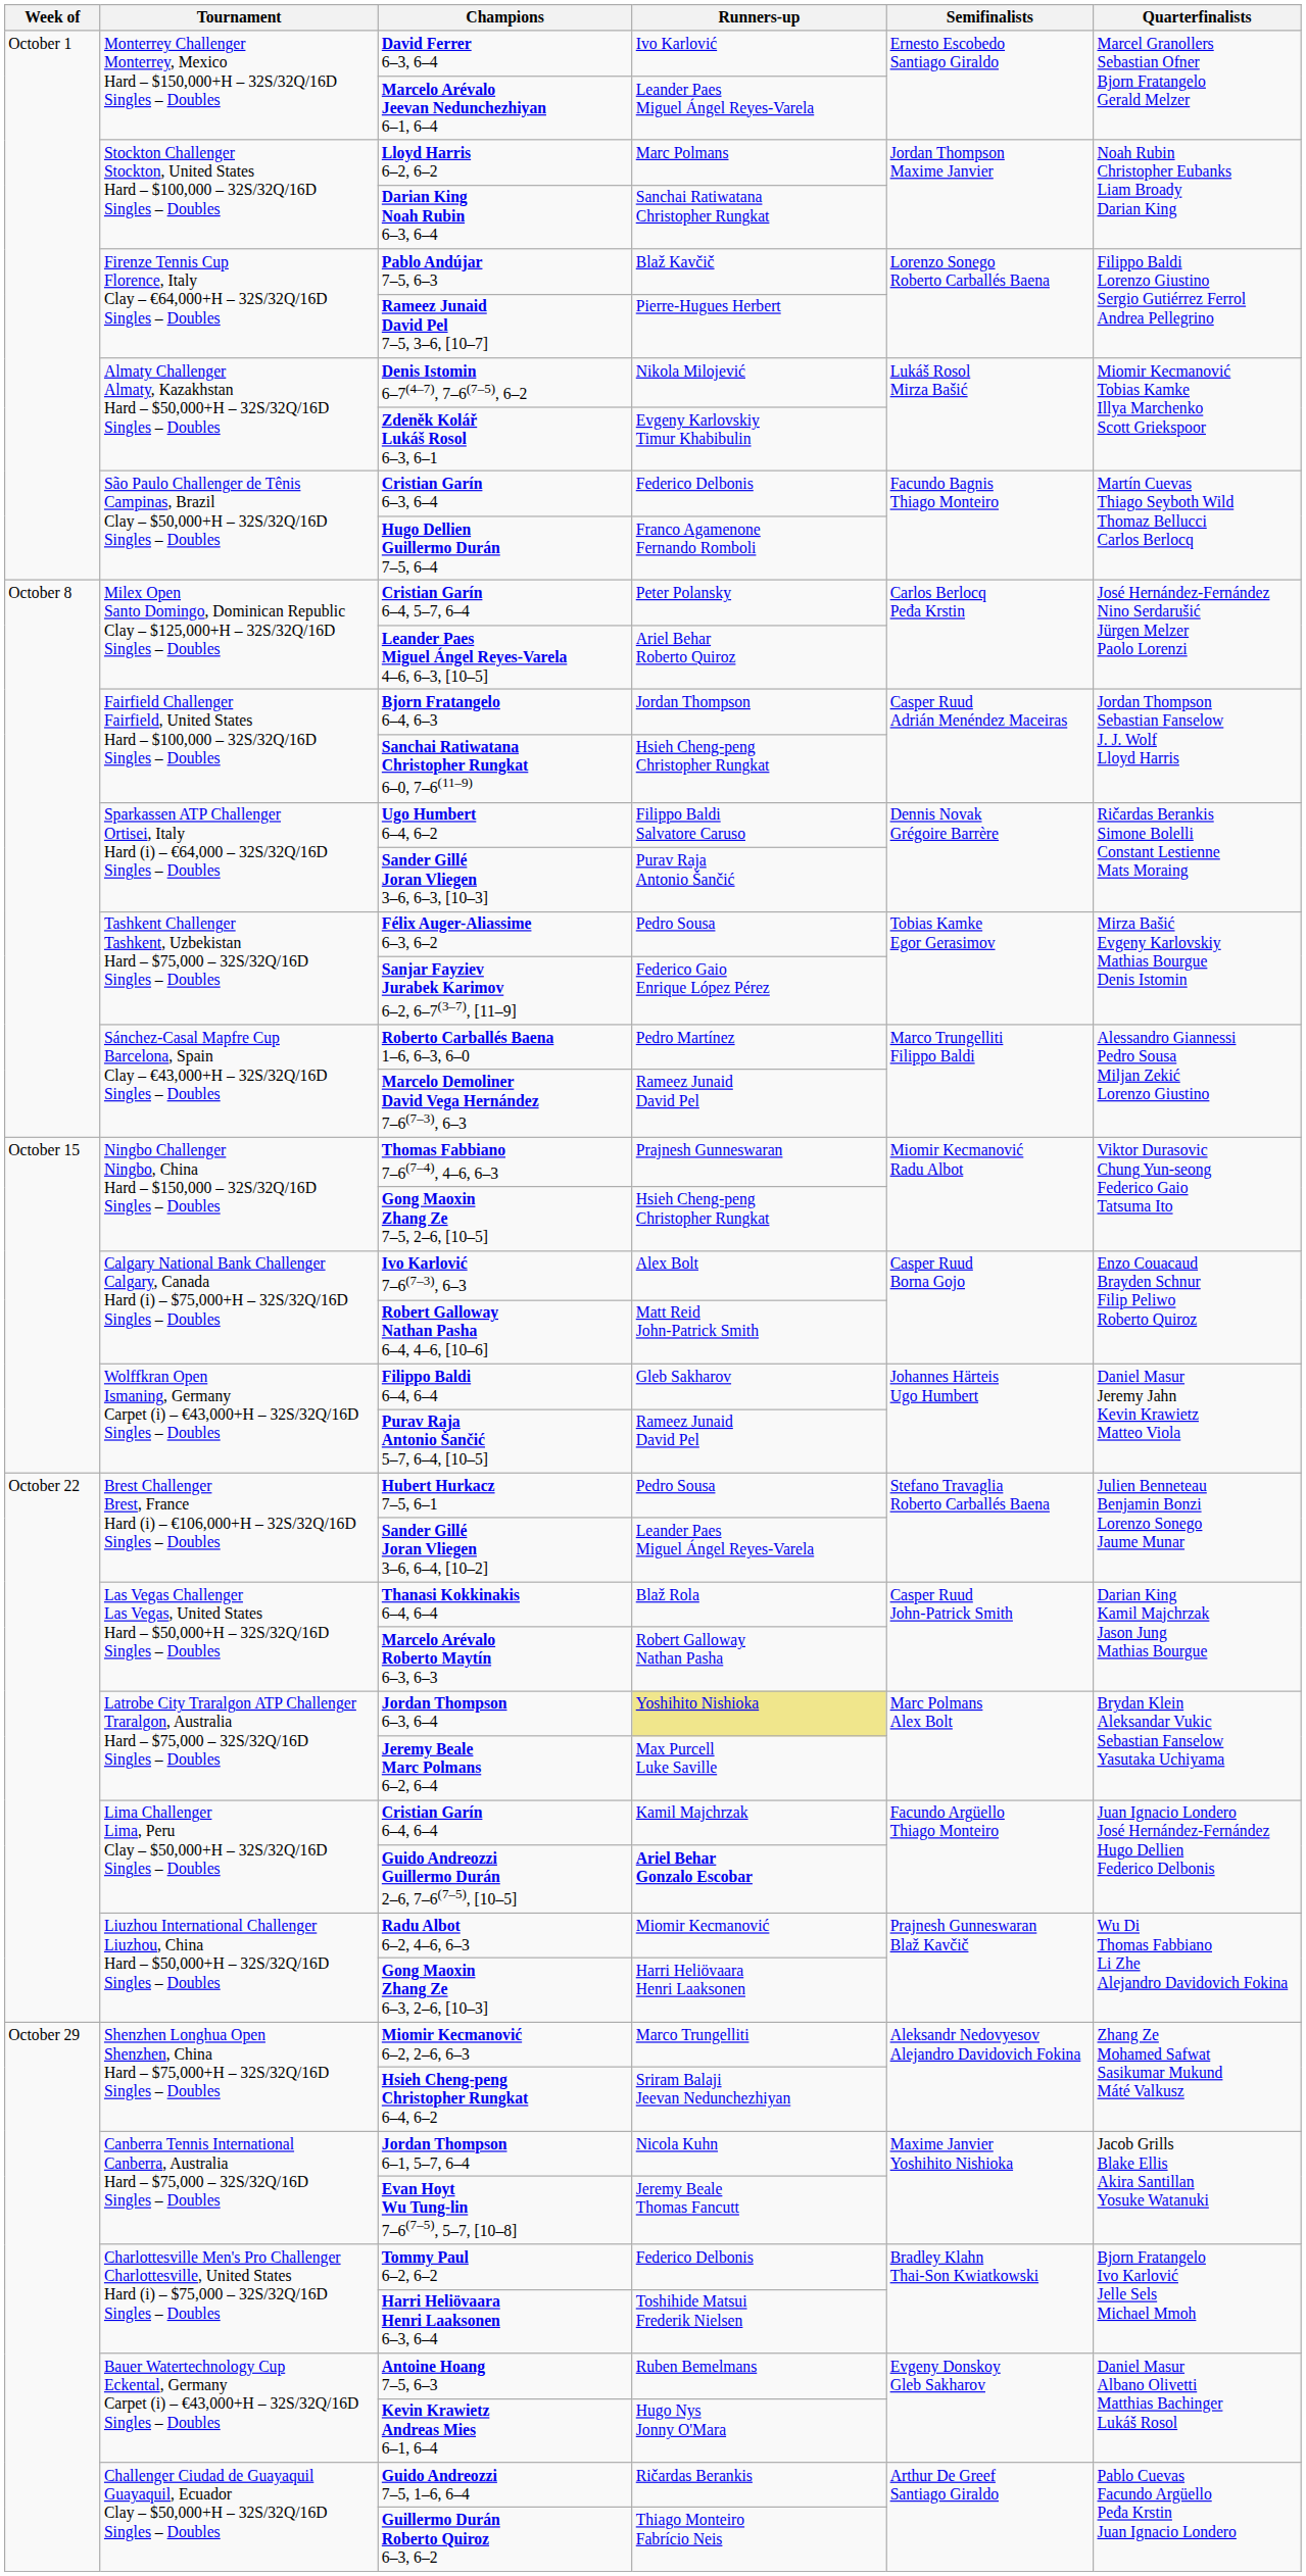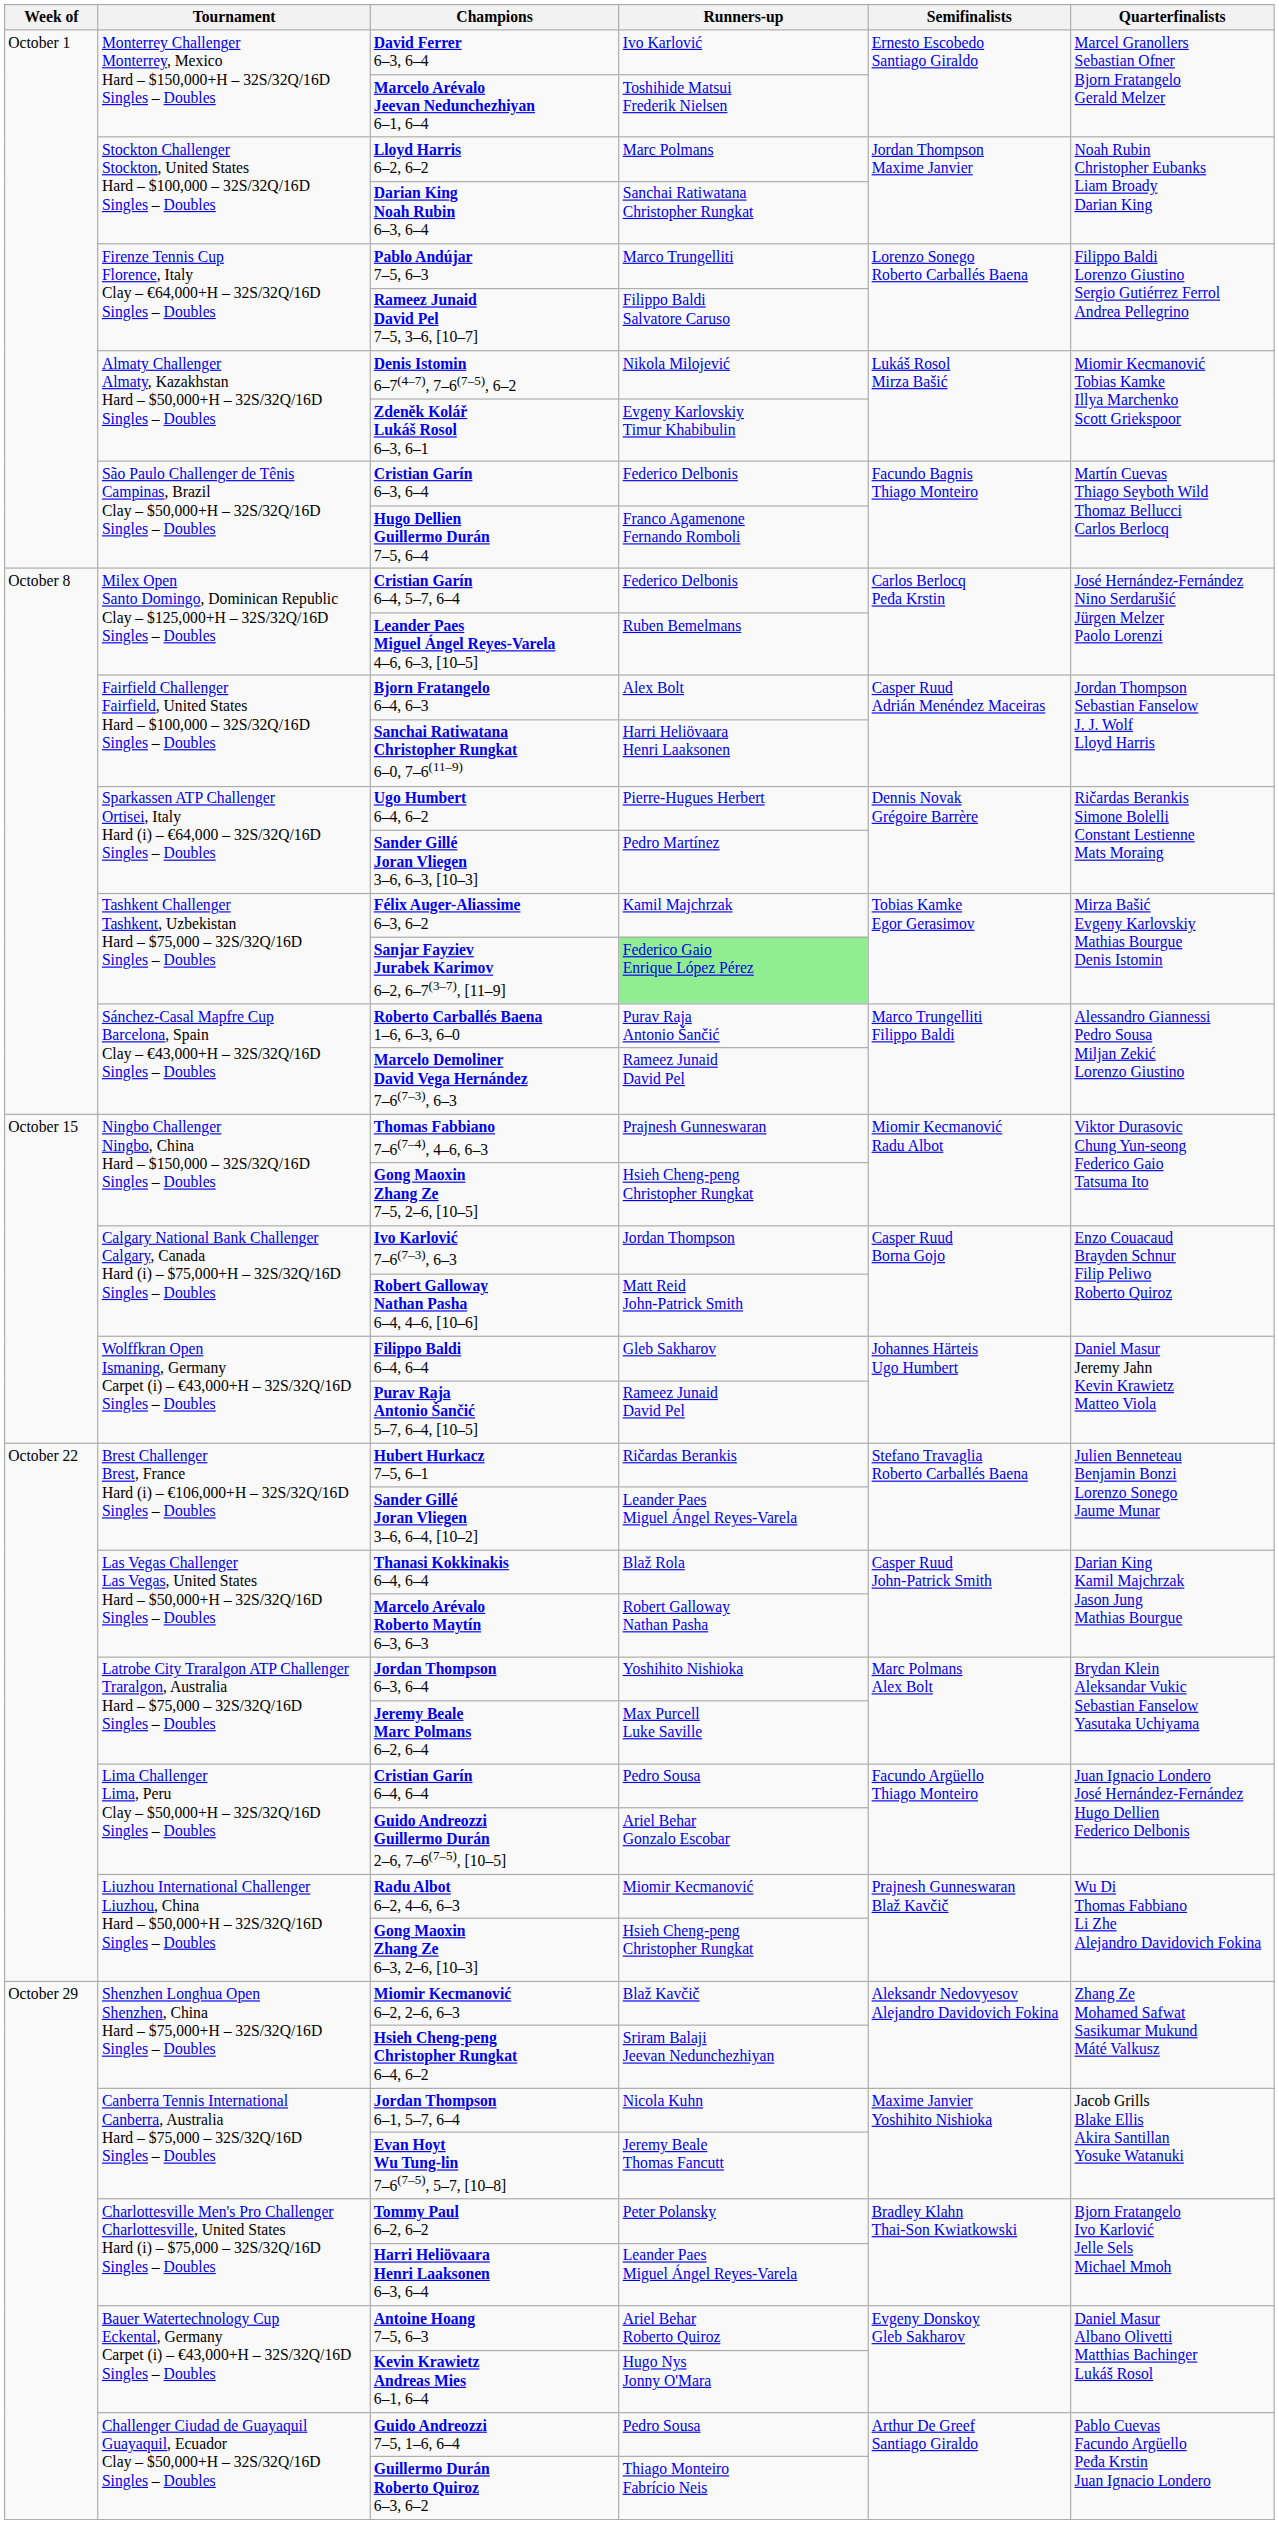Marcelo Arévalo Jeevan Nedunchezhiyan 6–1, 6–4 | Runners-up: Leander Paes Miguel Ángel Reyes-Varela -> Toshihide Matsui Frederik Nielsen
Pablo Andújar 7–5, 6–3 | Runners-up: Blaž Kavčič -> Marco Trungelliti
Rameez Junaid David Pel 7–5, 3–6, [10–7] | Runners-up: Pierre-Hugues Herbert -> Filippo Baldi Salvatore Caruso
Cristian Garín 6–4, 5–7, 6–4 | Runners-up: Peter Polansky -> Federico Delbonis
Leander Paes Miguel Ángel Reyes-Varela 4–6, 6–3, [10–5] | Runners-up: Ariel Behar Roberto Quiroz -> Ruben Bemelmans
Bjorn Fratangelo 6–4, 6–3 | Runners-up: Jordan Thompson -> Alex Bolt
Sanchai Ratiwatana Christopher Rungkat 6–0, 7–6(11–9) | Runners-up: Hsieh Cheng-peng Christopher Rungkat -> Harri Heliövaara Henri Laaksonen
Ugo Humbert 6–4, 6–2 | Runners-up: Filippo Baldi Salvatore Caruso -> Pierre-Hugues Herbert
Sander Gillé Joran Vliegen 3–6, 6–3, [10–3] | Runners-up: Purav Raja Antonio Šančić -> Pedro Martínez
Félix Auger-Aliassime 6–3, 6–2 | Runners-up: Pedro Sousa -> Kamil Majchrzak
Sanjar Fayziev Jurabek Karimov 6–2, 6–7(3–7), [11–9] | Runners-up: no background -> lightgreen background
Roberto Carballés Baena 1–6, 6–3, 6–0 | Runners-up: Pedro Martínez -> Purav Raja Antonio Šančić
Ivo Karlović 7–6(7–3), 6–3 | Runners-up: Alex Bolt -> Jordan Thompson
Hubert Hurkacz 7–5, 6–1 | Runners-up: Pedro Sousa -> Ričardas Berankis
Jordan Thompson 6–3, 6–4 | Runners-up: khaki background -> no background
Cristian Garín 6–4, 6–4 | Runners-up: Kamil Majchrzak -> Pedro Sousa
Guido Andreozzi Guillermo Durán 2–6, 7–6(7–5), [10–5] | Runners-up: bold -> normal
Gong Maoxin Zhang Ze 6–3, 2–6, [10–3] | Runners-up: Harri Heliövaara Henri Laaksonen -> Hsieh Cheng-peng Christopher Rungkat
Miomir Kecmanović 6–2, 2–6, 6–3 | Runners-up: Marco Trungelliti -> Blaž Kavčič
Tommy Paul 6–2, 6–2 | Runners-up: Federico Delbonis -> Peter Polansky
Harri Heliövaara Henri Laaksonen 6–3, 6–4 | Runners-up: Toshihide Matsui Frederik Nielsen -> Leander Paes Miguel Ángel Reyes-Varela
Antoine Hoang 7–5, 6–3 | Runners-up: Ruben Bemelmans -> Ariel Behar Roberto Quiroz
Guido Andreozzi 7–5, 1–6, 6–4 | Runners-up: Ričardas Berankis -> Pedro Sousa
